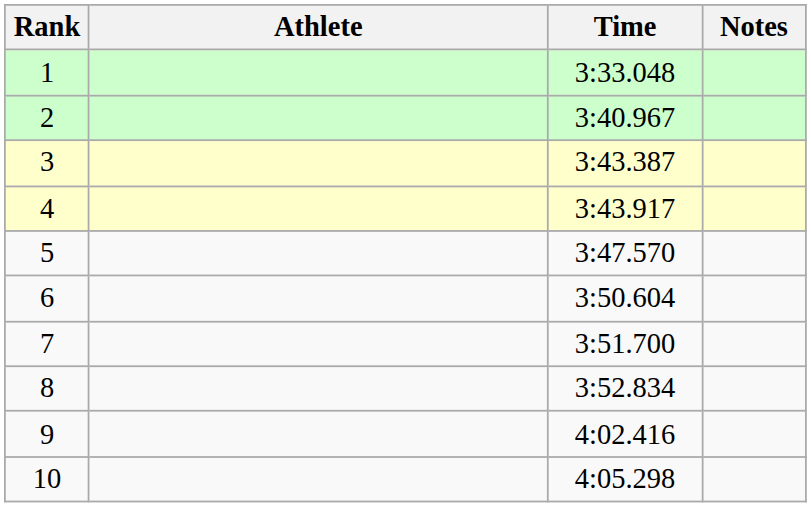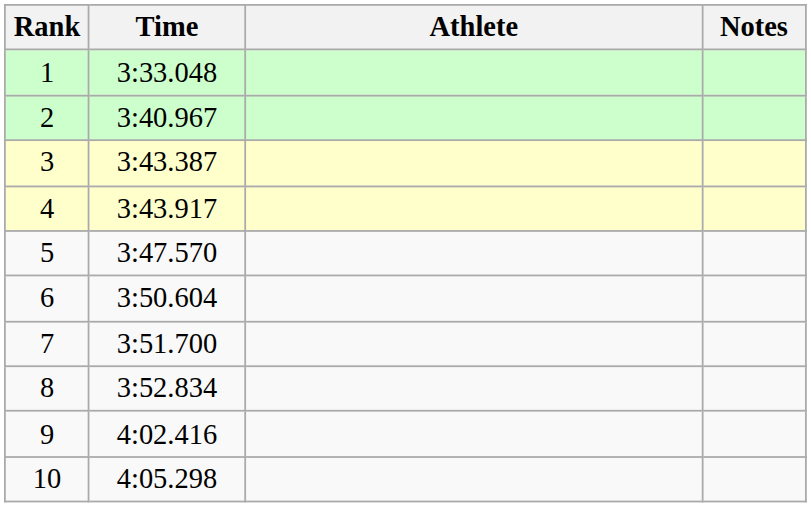columns swapped: Athlete <-> Time
